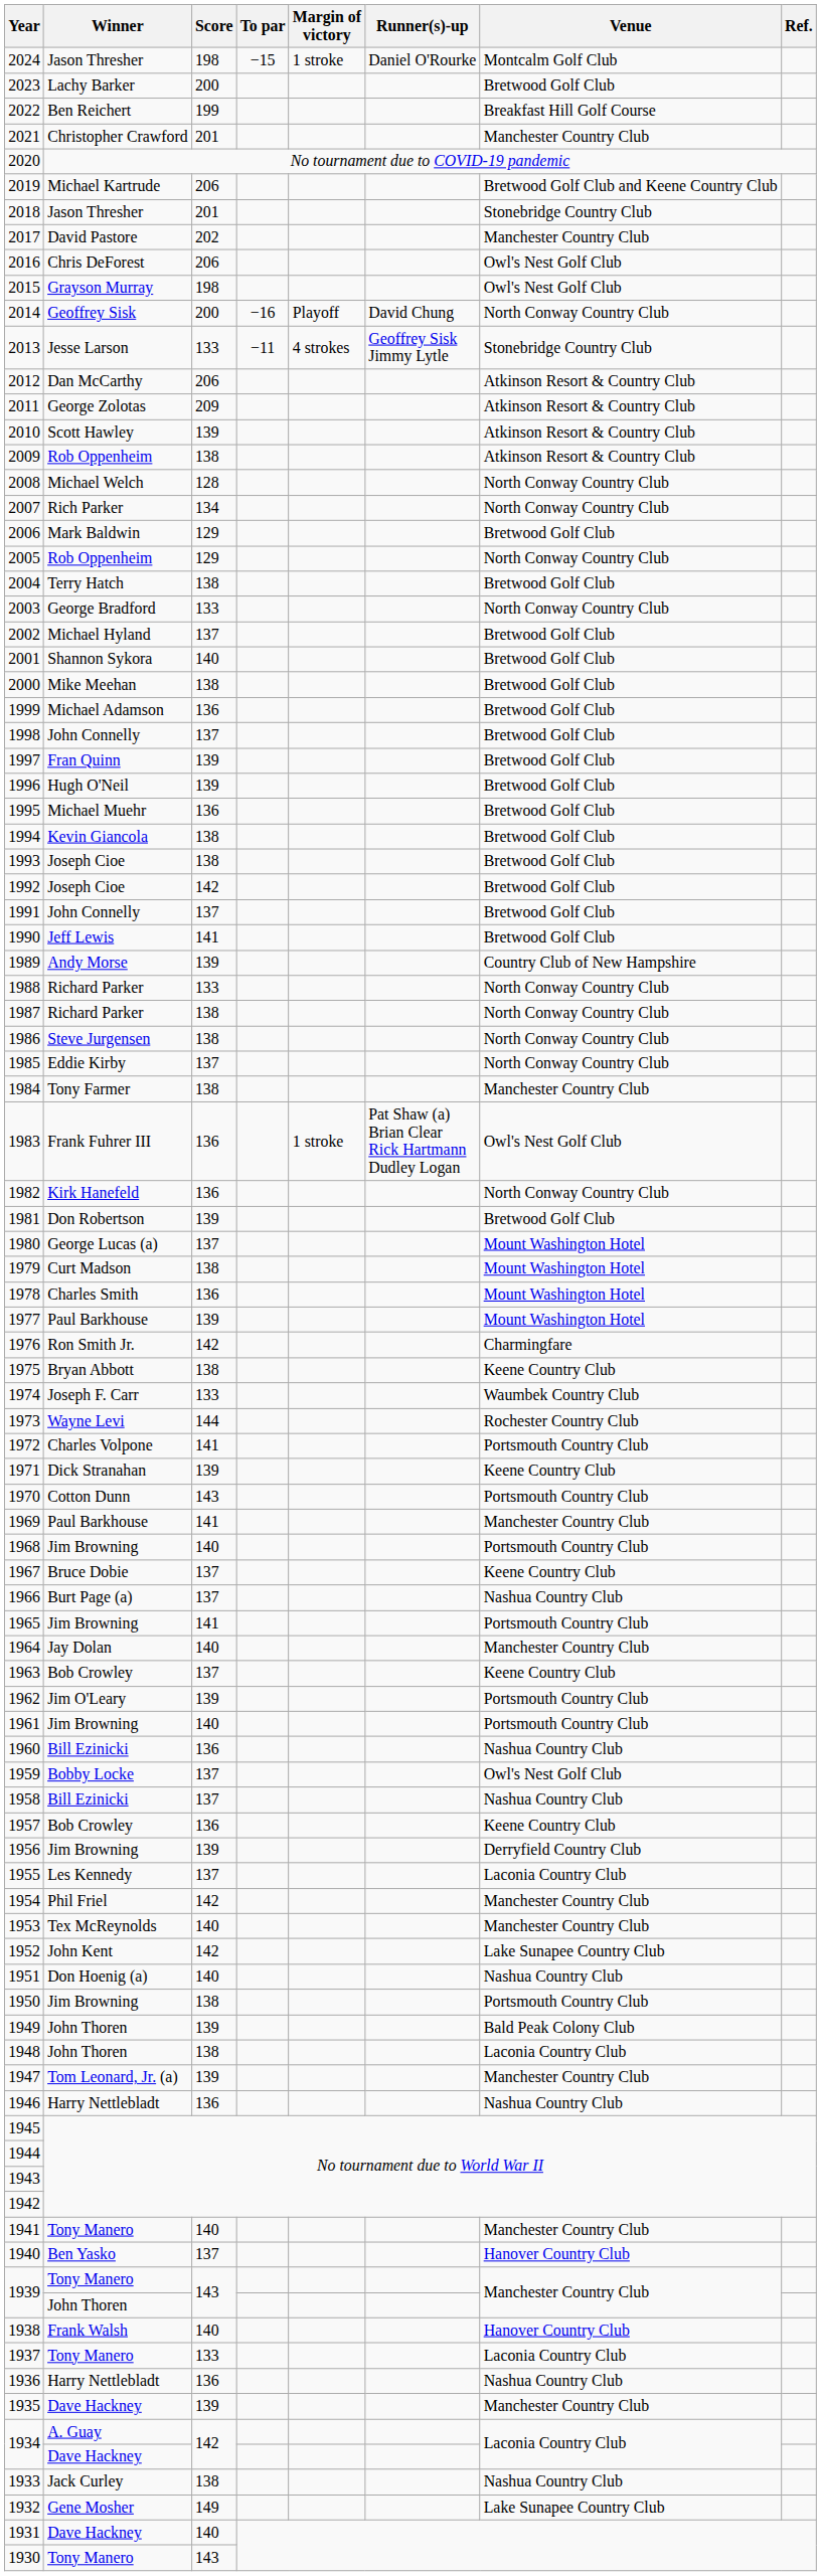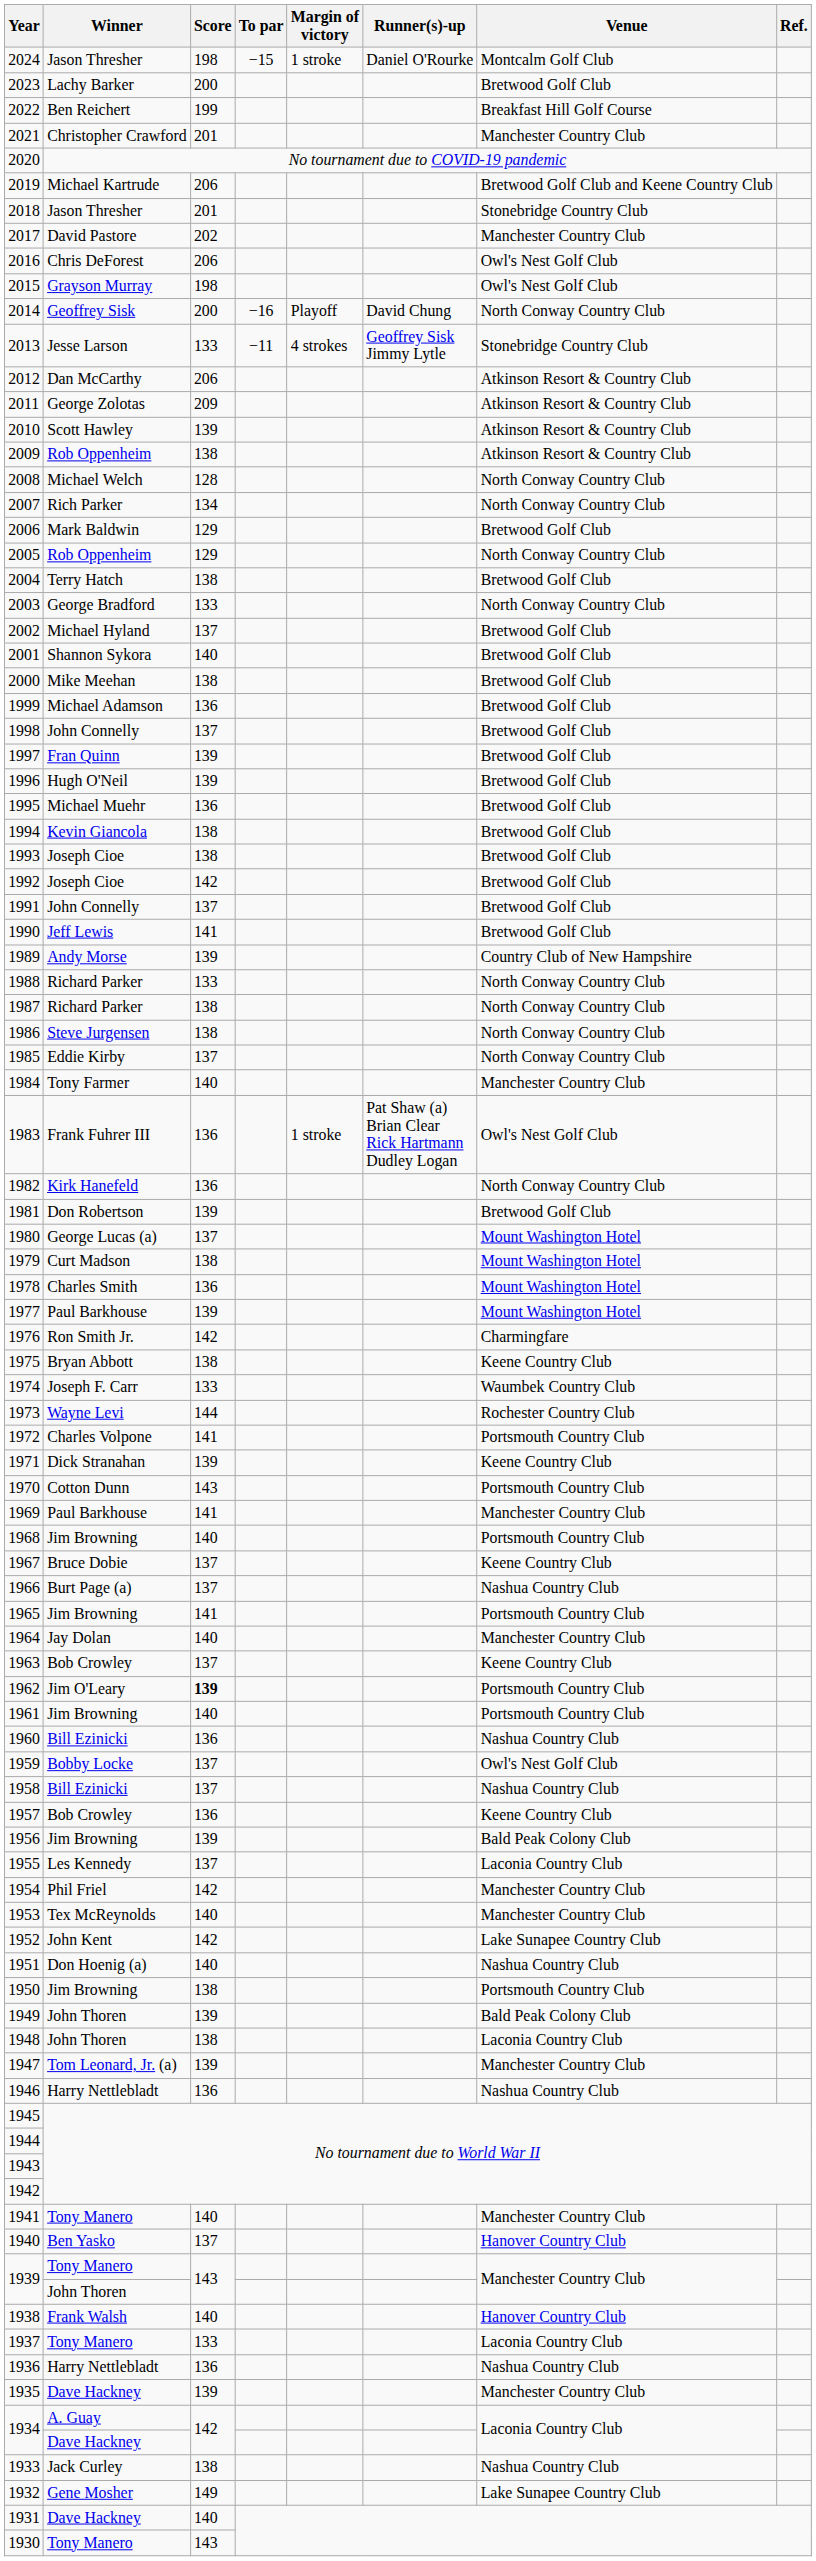1984 | Score: 138 -> 140
1962 | Score: normal -> bold
1956 | Venue: Derryfield Country Club -> Bald Peak Colony Club
